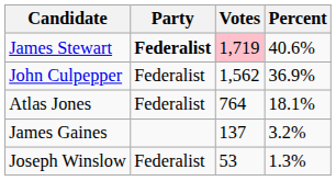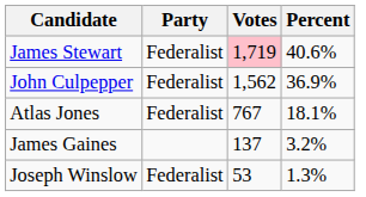James Stewart | Party: bold -> normal
Atlas Jones | Votes: 764 -> 767
